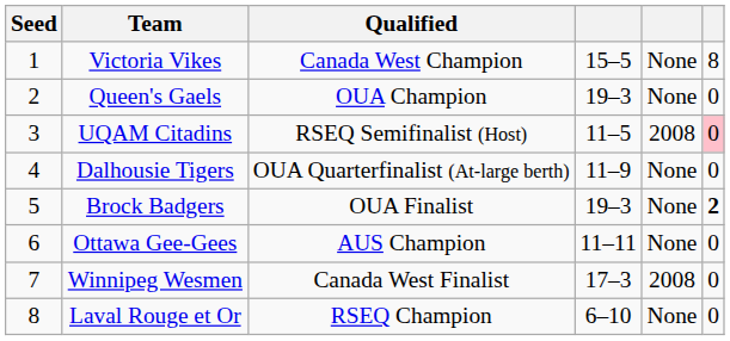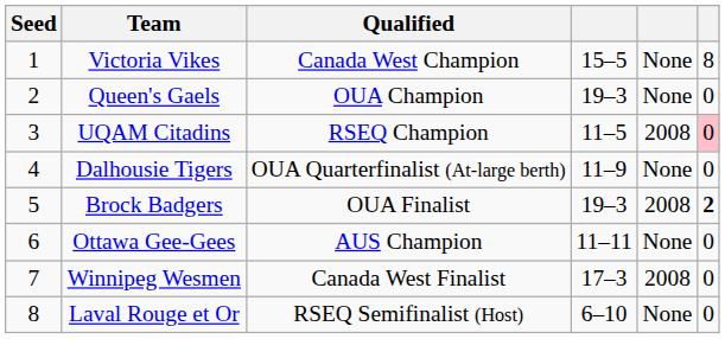UQAM Citadins | Qualified: RSEQ Semifinalist (Host) -> RSEQ Champion
Brock Badgers | column 5: None -> 2008
Laval Rouge et Or | Qualified: RSEQ Champion -> RSEQ Semifinalist (Host)
